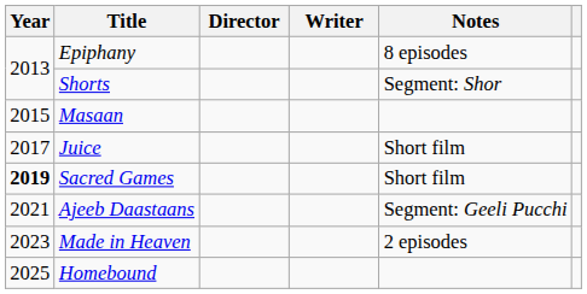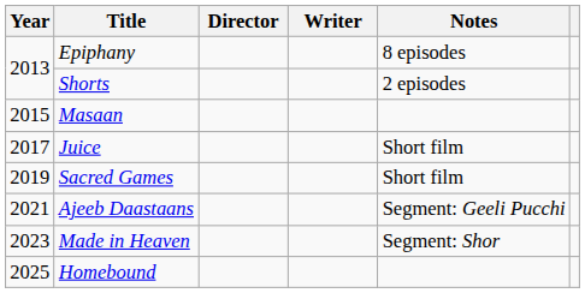Shorts | Notes: Segment: Shor -> 2 episodes
Sacred Games | Year: bold -> normal
Made in Heaven | Notes: 2 episodes -> Segment: Shor
